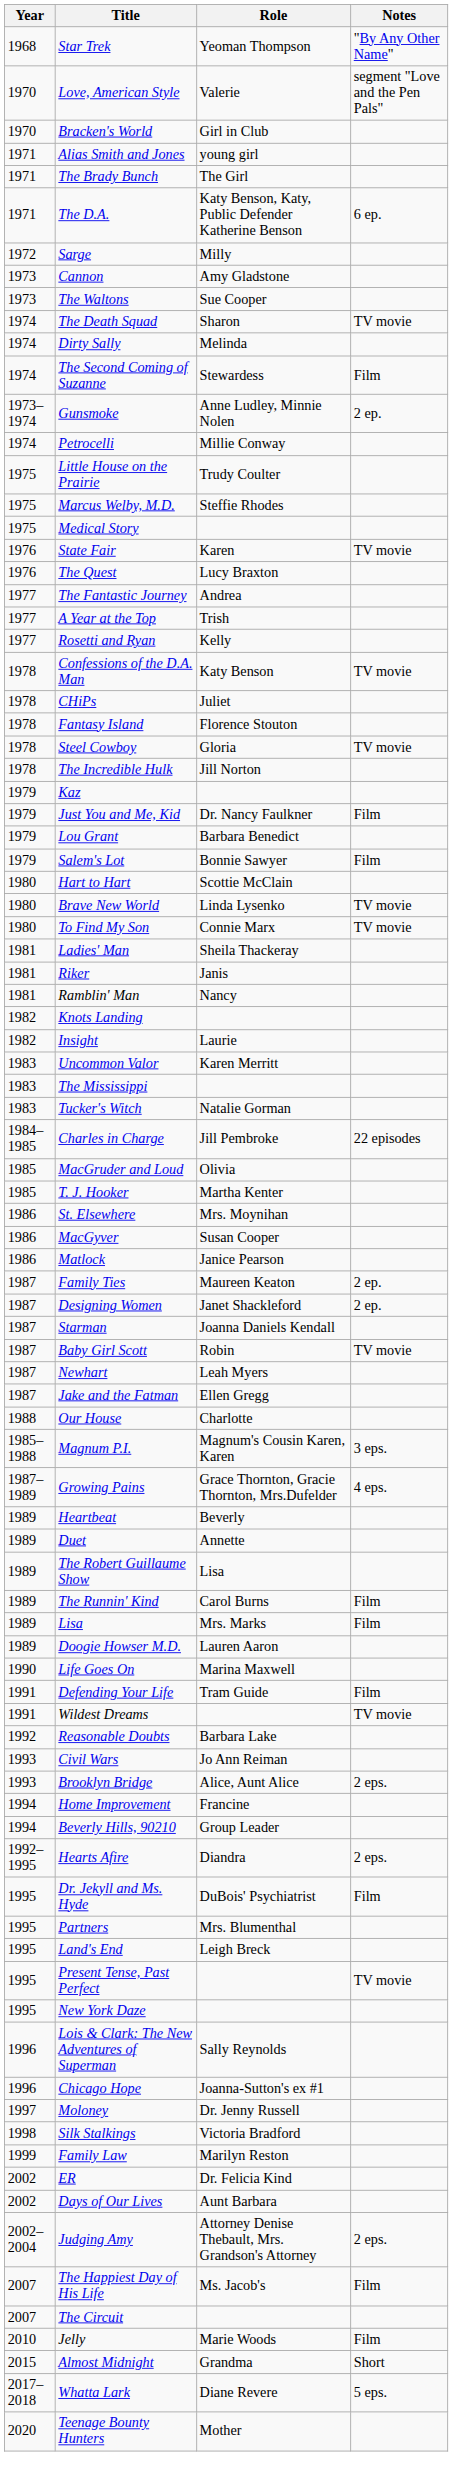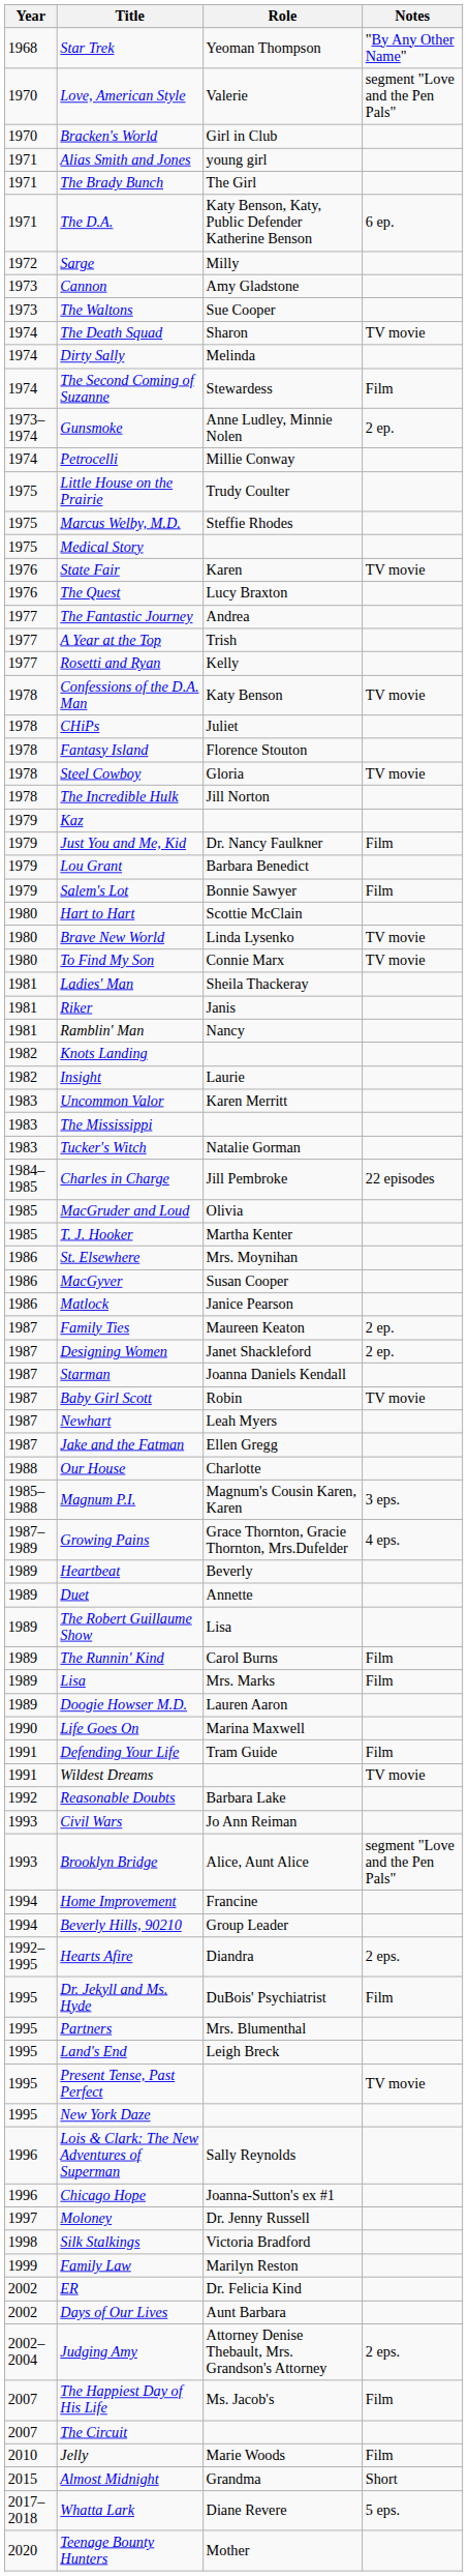Brooklyn Bridge | Notes: 2 eps. -> segment "Love and the Pen Pals"
